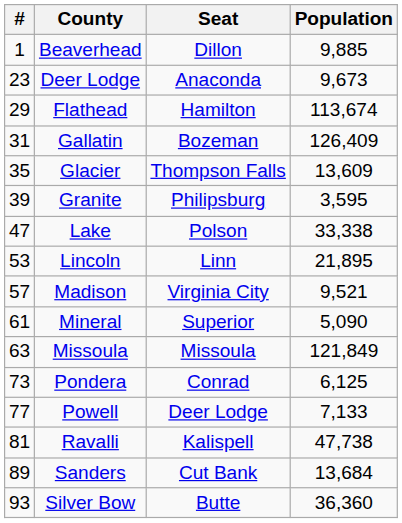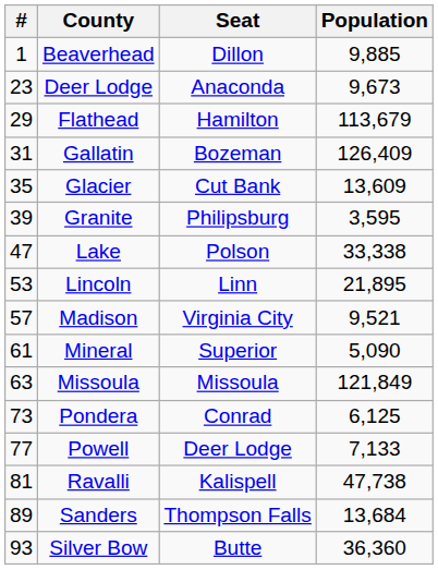Flathead | Population: 113,674 -> 113,679
Glacier | Seat: Thompson Falls -> Cut Bank
Sanders | Seat: Cut Bank -> Thompson Falls
